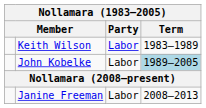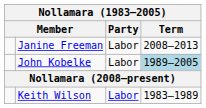rows swapped: Keith Wilson <-> Janine Freeman
